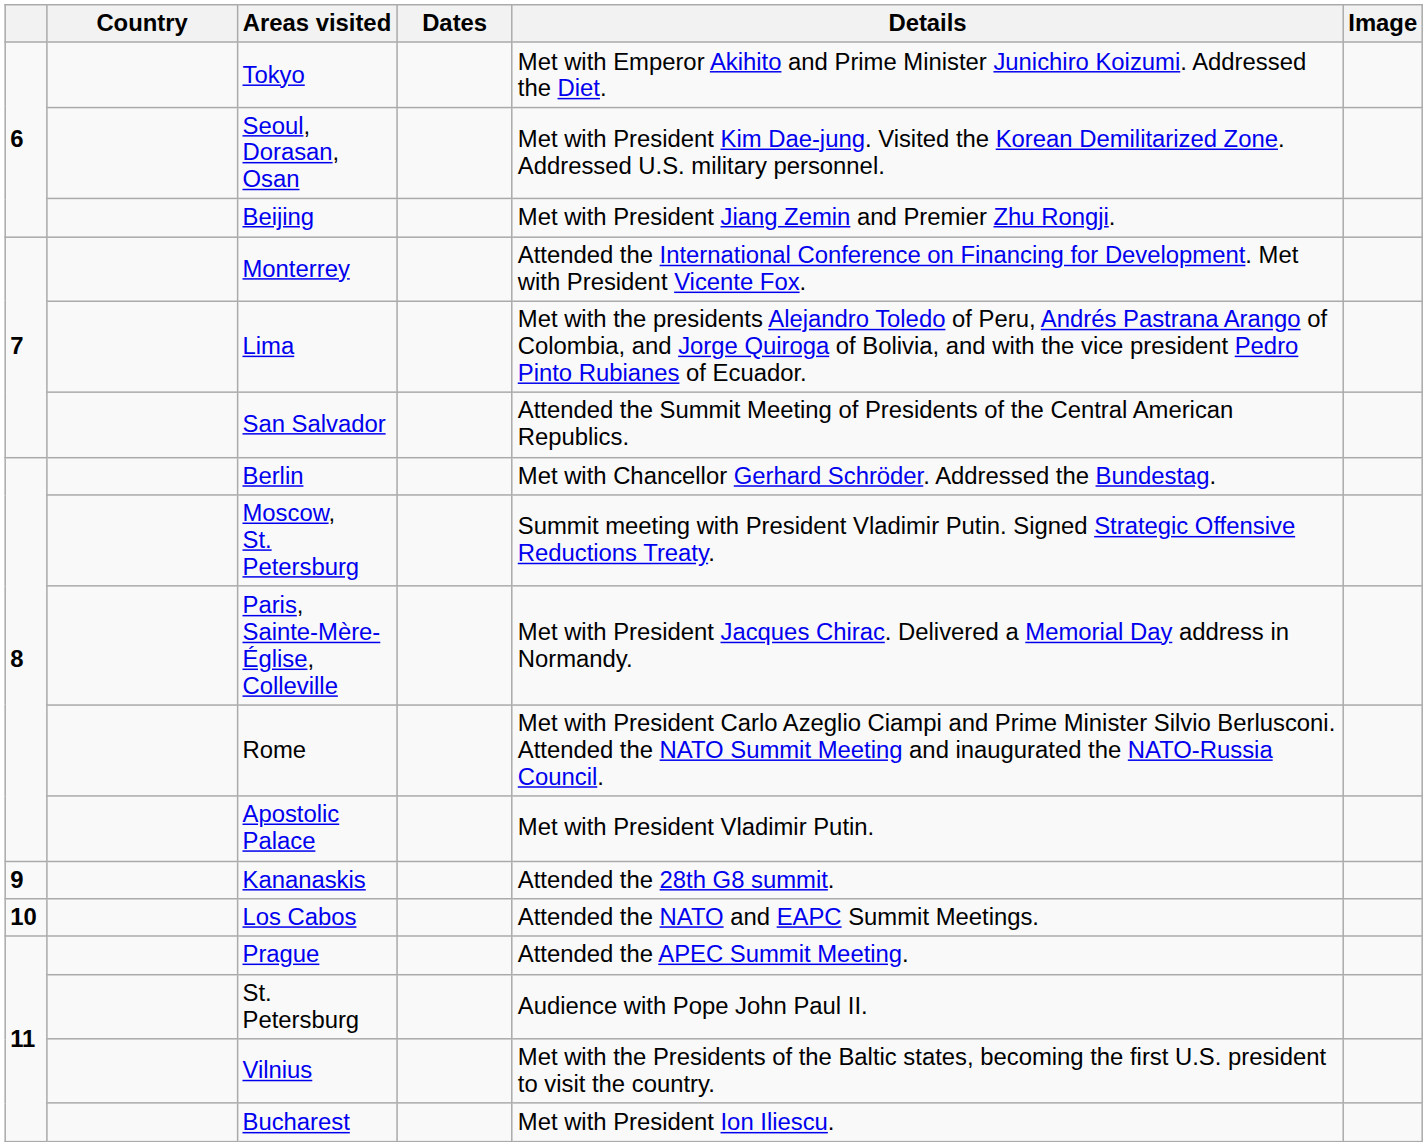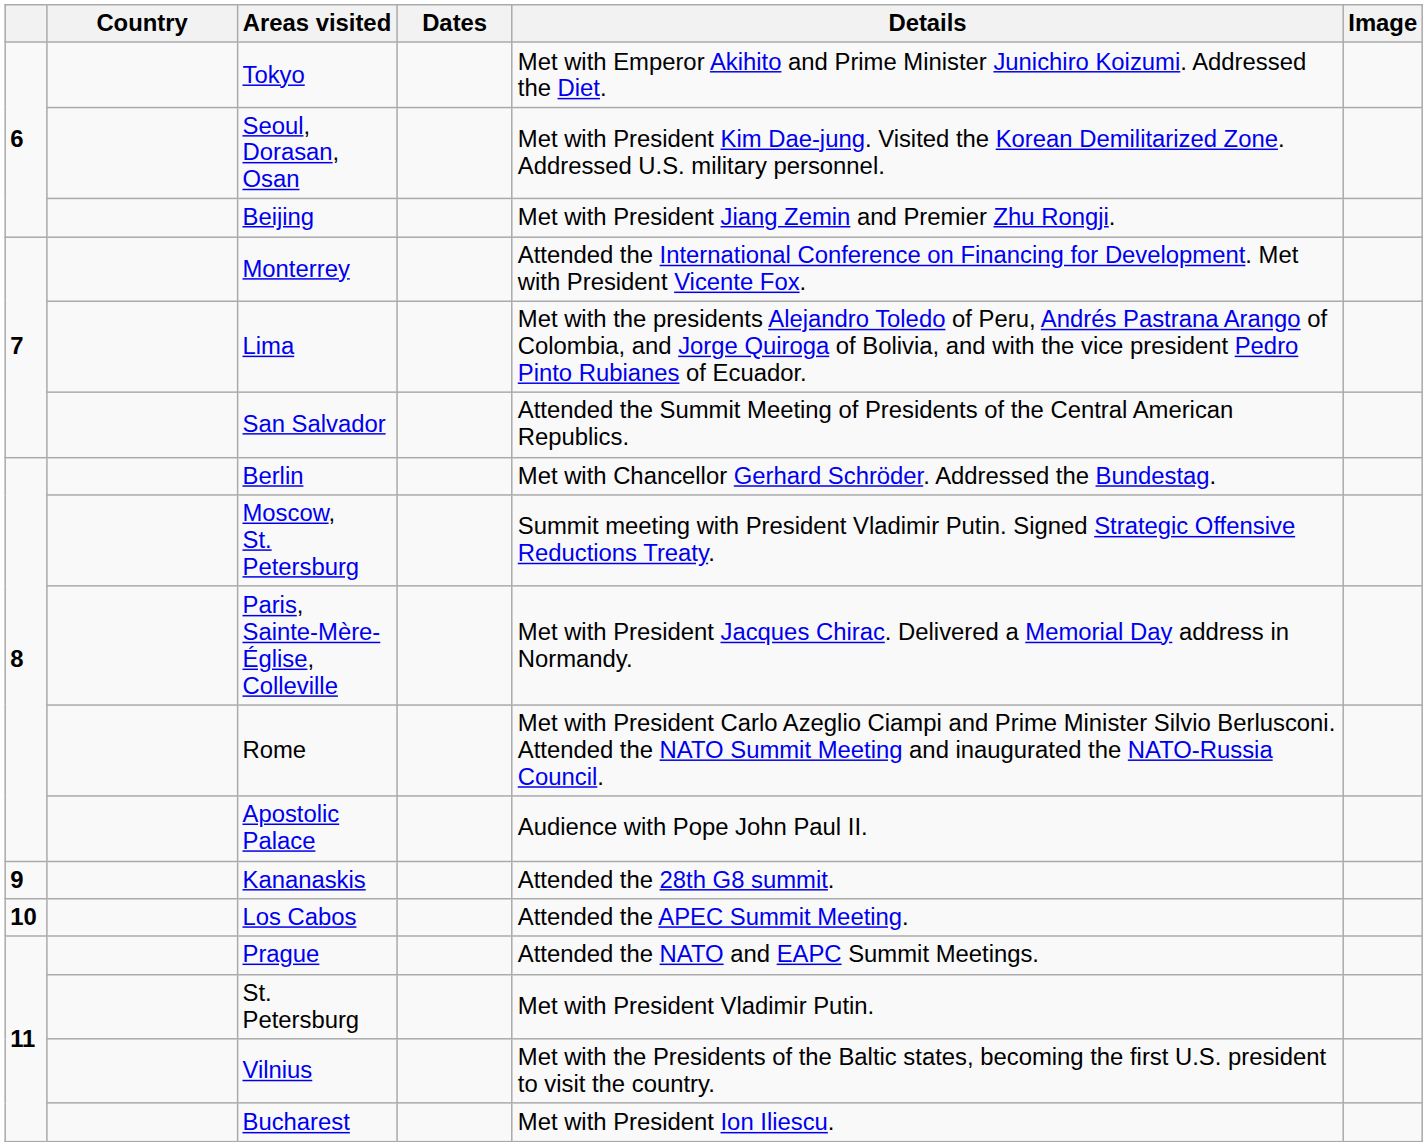Apostolic Palace | Details: Met with President Vladimir Putin. -> Audience with Pope John Paul II.
Los Cabos | Details: Attended the NATO and EAPC Summit Meetings. -> Attended the APEC Summit Meeting.
Prague | Details: Attended the APEC Summit Meeting. -> Attended the NATO and EAPC Summit Meetings.
St. Petersburg | Details: Audience with Pope John Paul II. -> Met with President Vladimir Putin.
